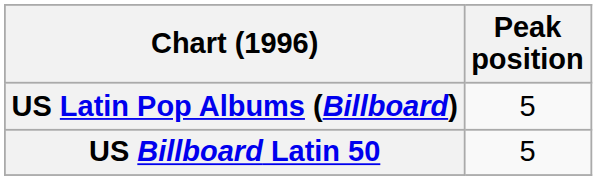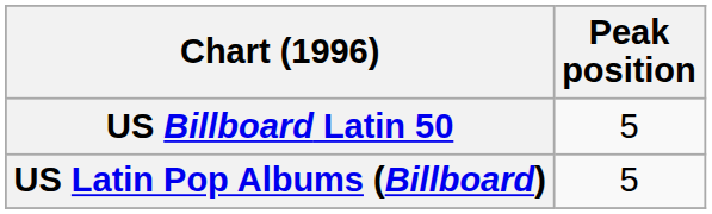rows swapped: US Billboard Latin 50 <-> US Latin Pop Albums (Billboard)
